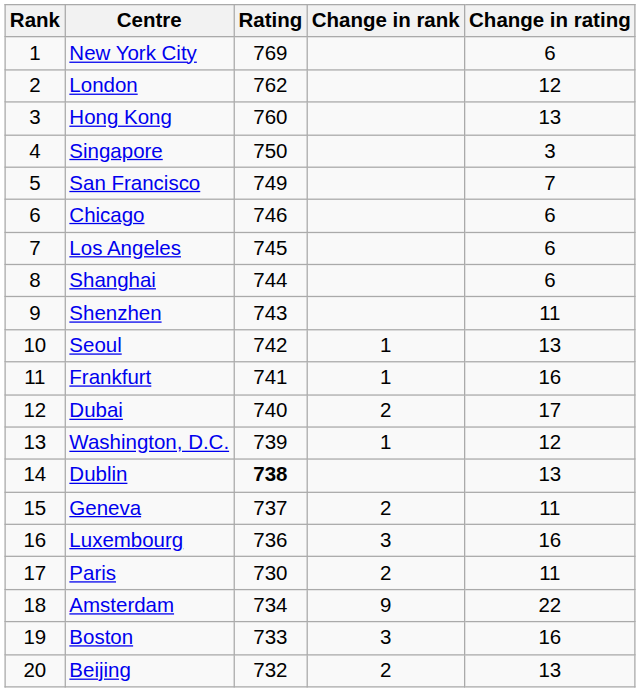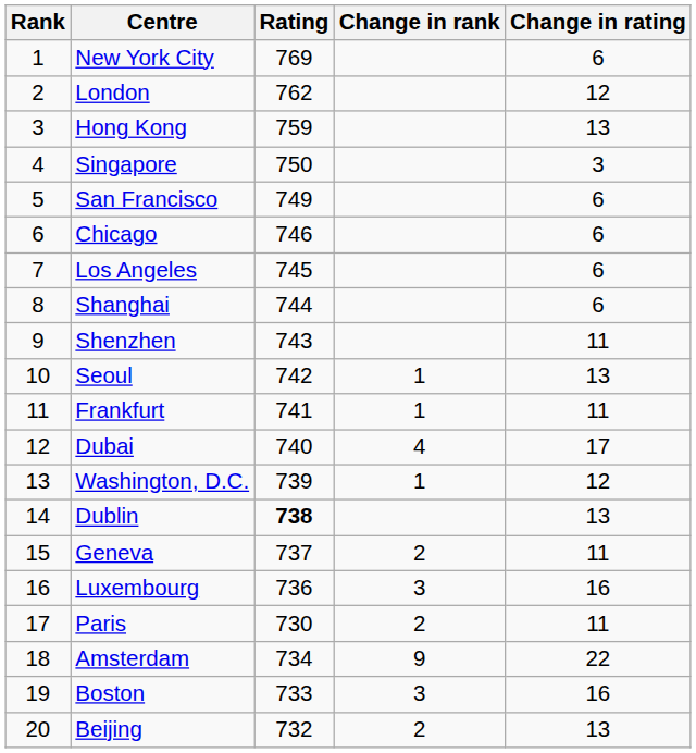Hong Kong | Rating: 760 -> 759
San Francisco | Change in rating: 7 -> 6
Frankfurt | Change in rating: 16 -> 11
Dubai | Change in rank: 2 -> 4
